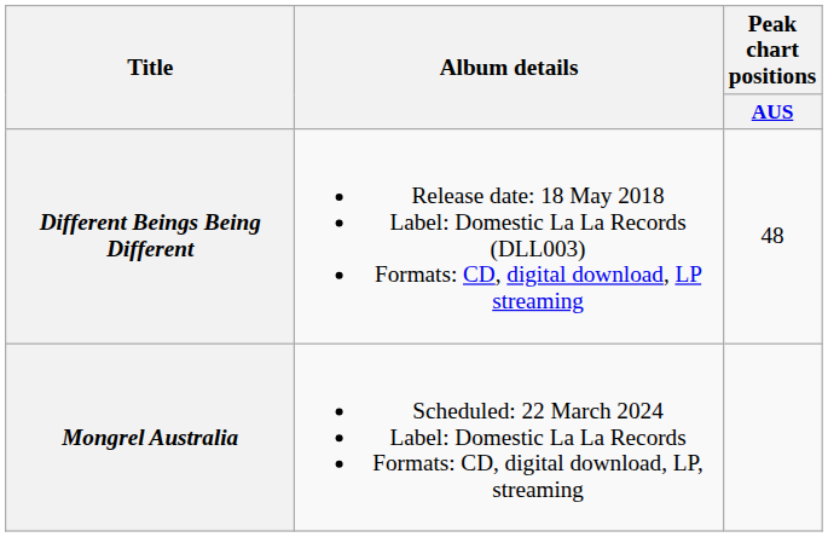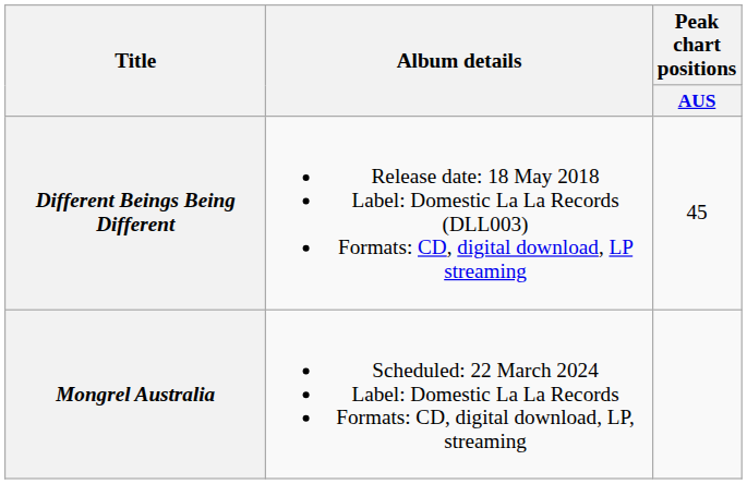Different Beings Being Different | Peak chart positions / AUS: 48 -> 45
